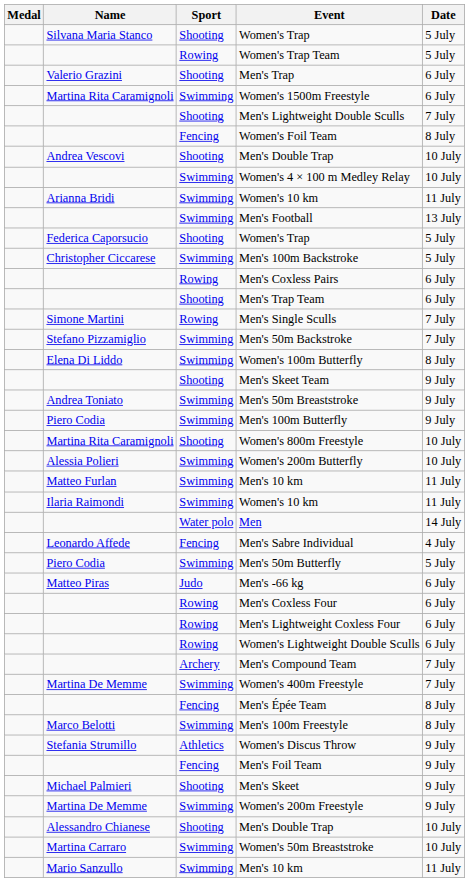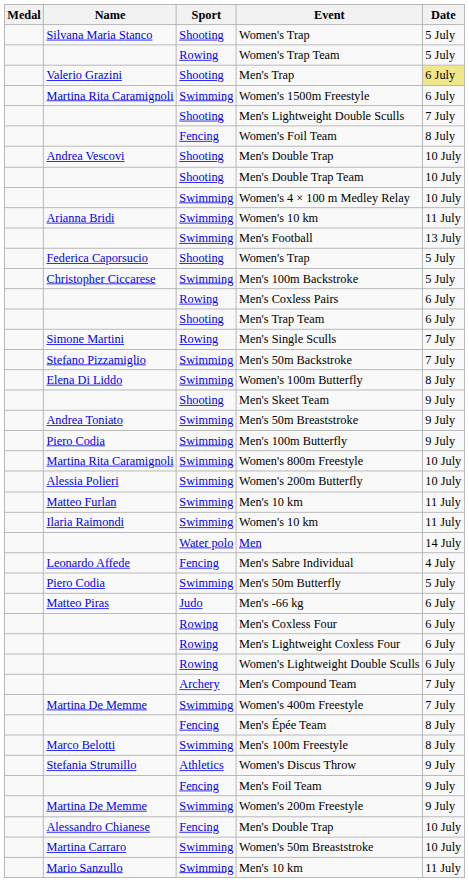Men's Trap | Date: no background -> khaki background
+ row: Shooting | Men's Double Trap Team | 10 July
Women's 800m Freestyle | Sport: Shooting -> Swimming
- row: Michael Palmieri | Shooting | Men's Skeet | 9 July
Alessandro Chianese / Men's Double Trap | Sport: Shooting -> Fencing
